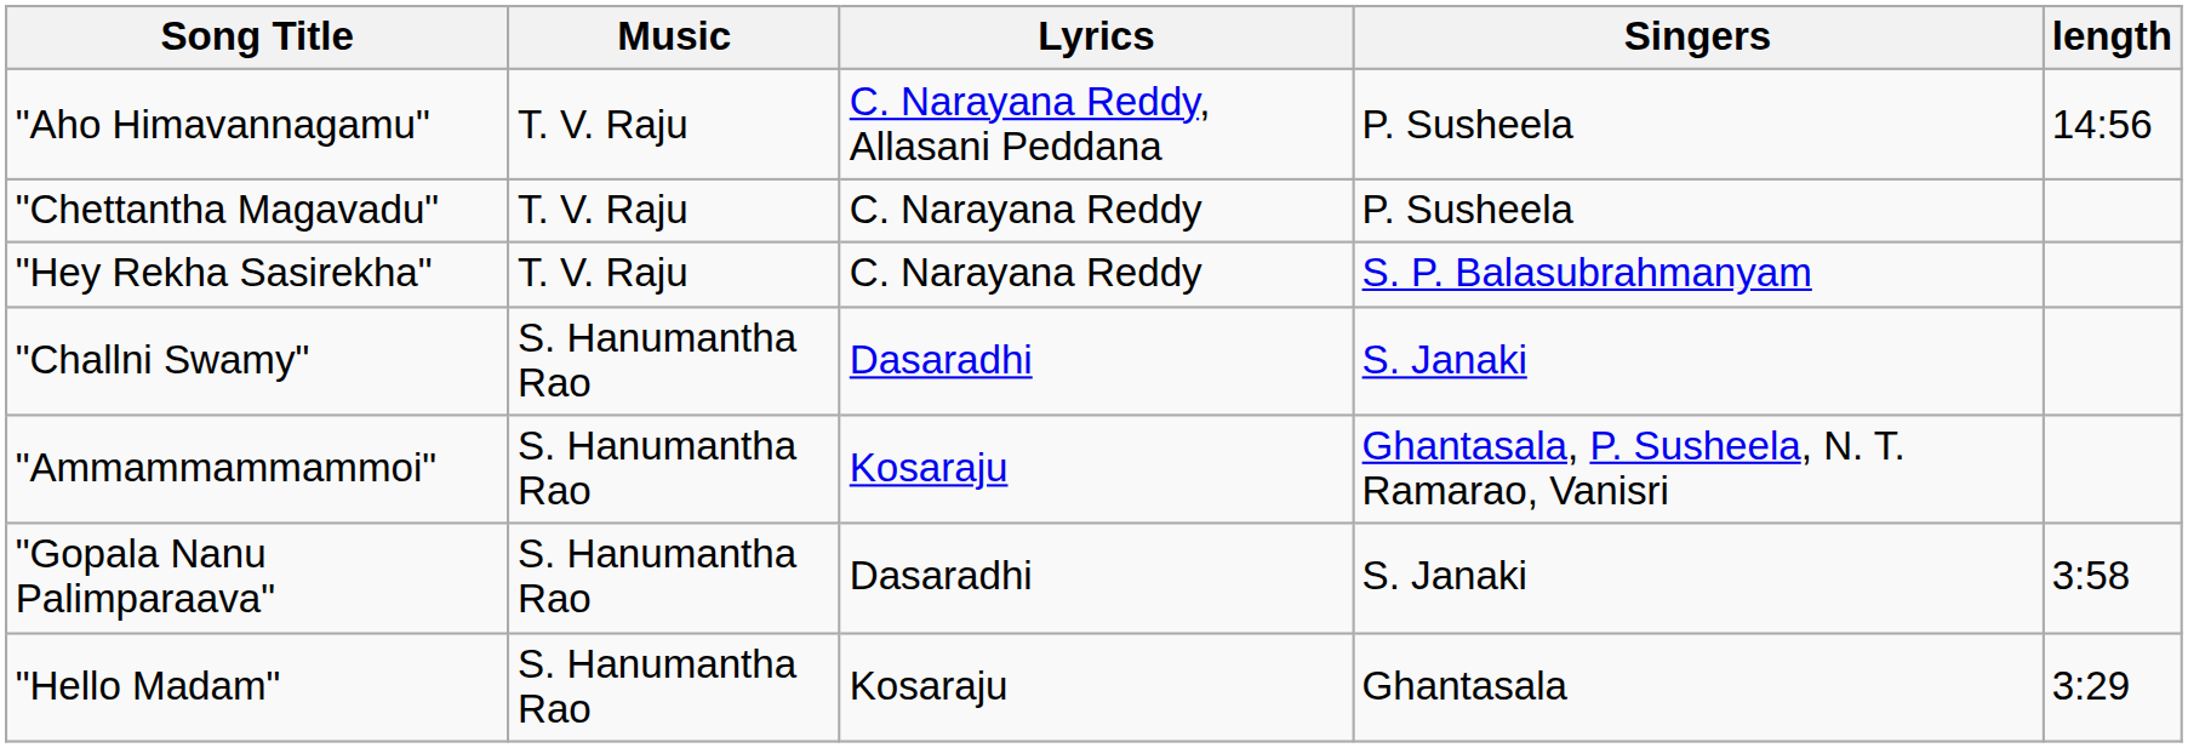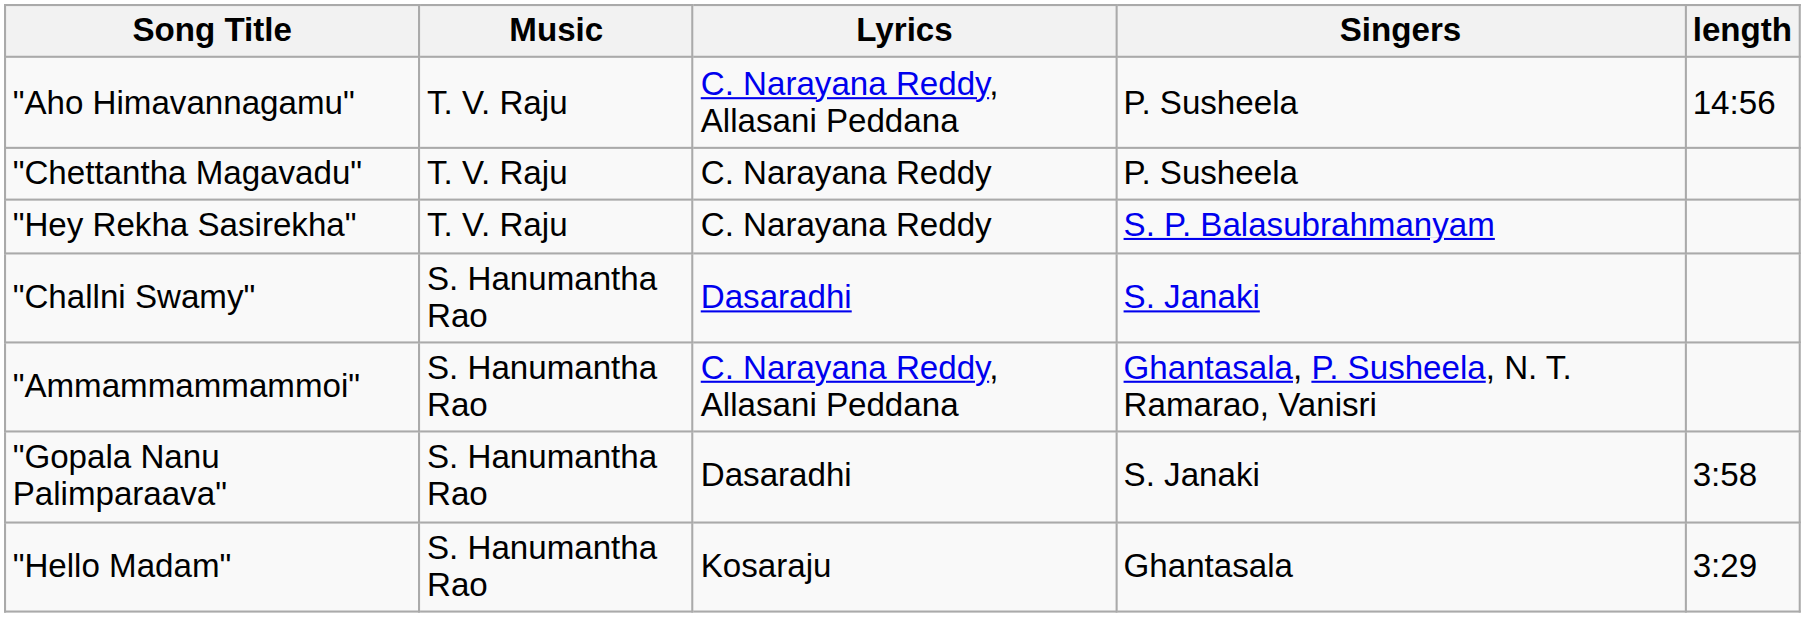"Ammammammammoi" | Lyrics: Kosaraju -> C. Narayana Reddy, Allasani Peddana
